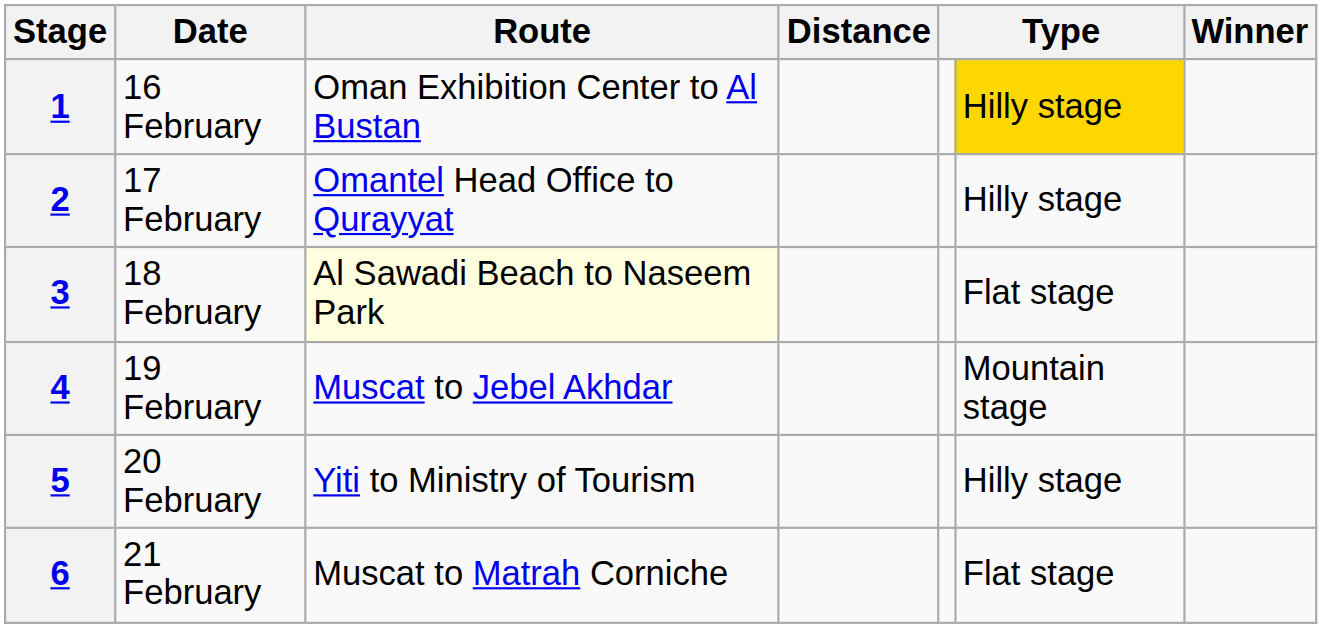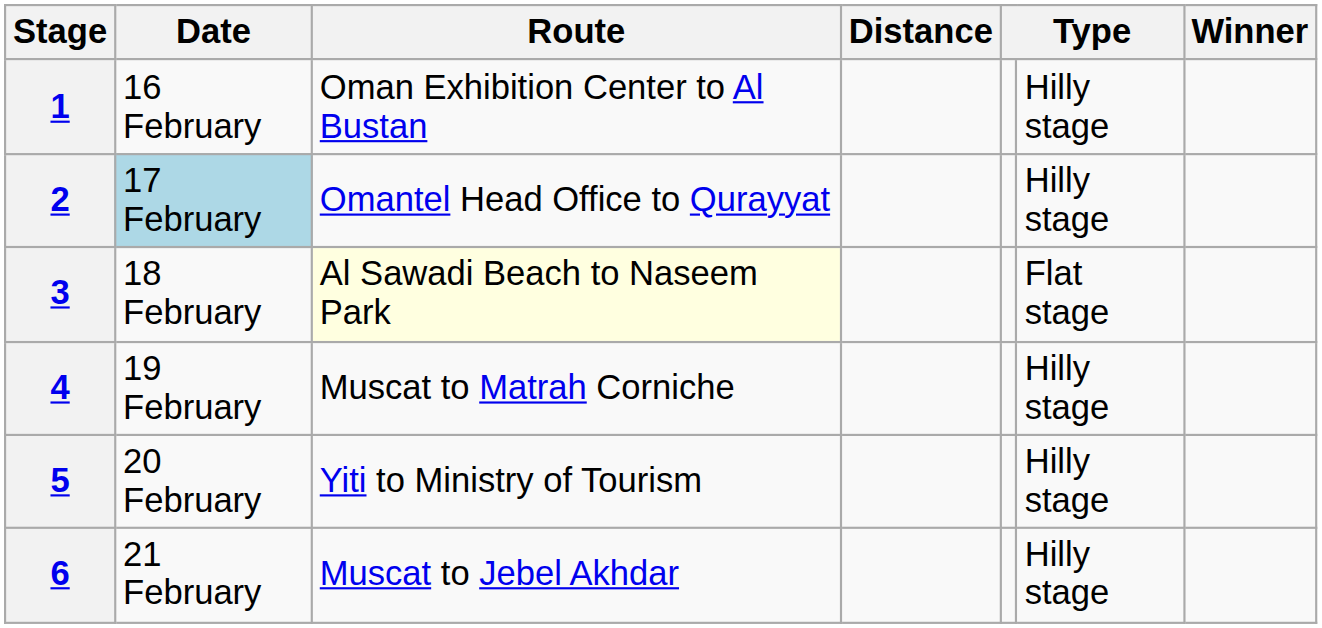1 | column 6: gold background -> no background
2 | Date: no background -> lightblue background
4 | Route: Muscat to Jebel Akhdar -> Muscat to Matrah Corniche
4 | column 6: Mountain stage -> Hilly stage
6 | Route: Muscat to Matrah Corniche -> Muscat to Jebel Akhdar
6 | column 6: Flat stage -> Hilly stage
